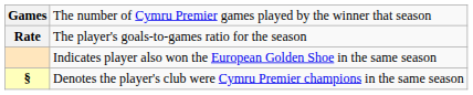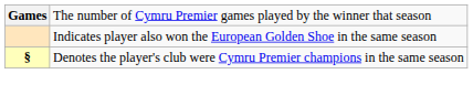- row: Rate | The player's goals-to-games ratio for the season
